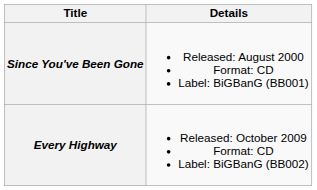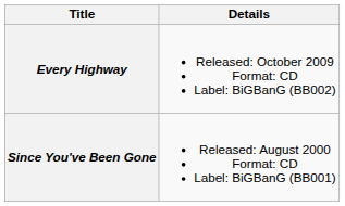rows swapped: Since You've Been Gone <-> Every Highway
